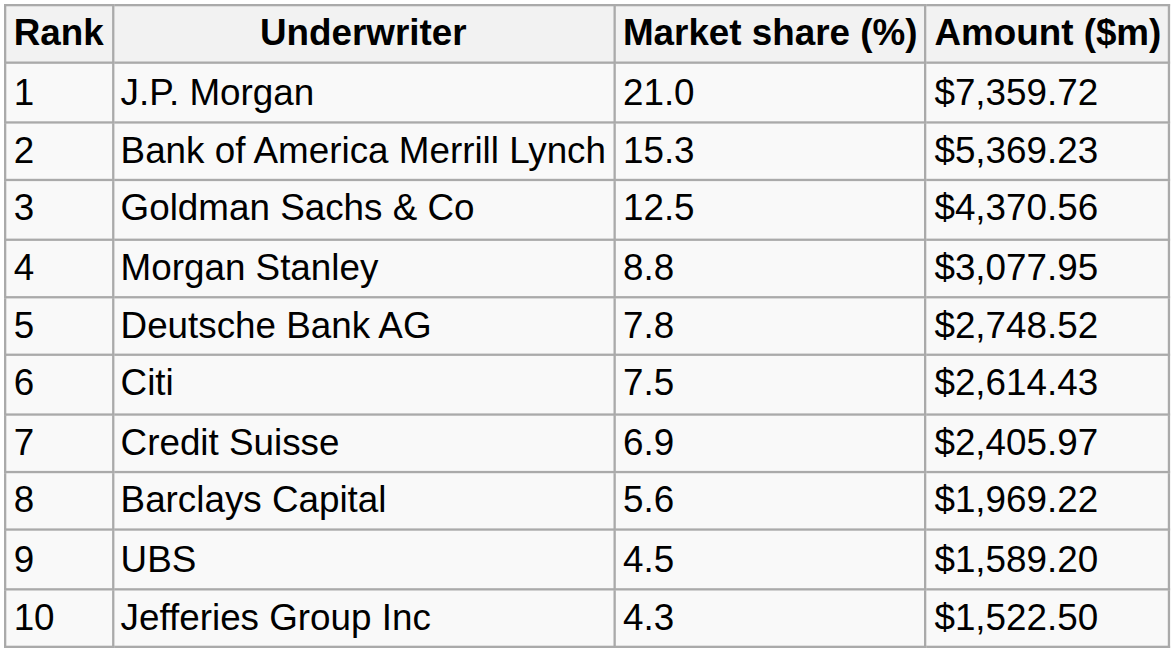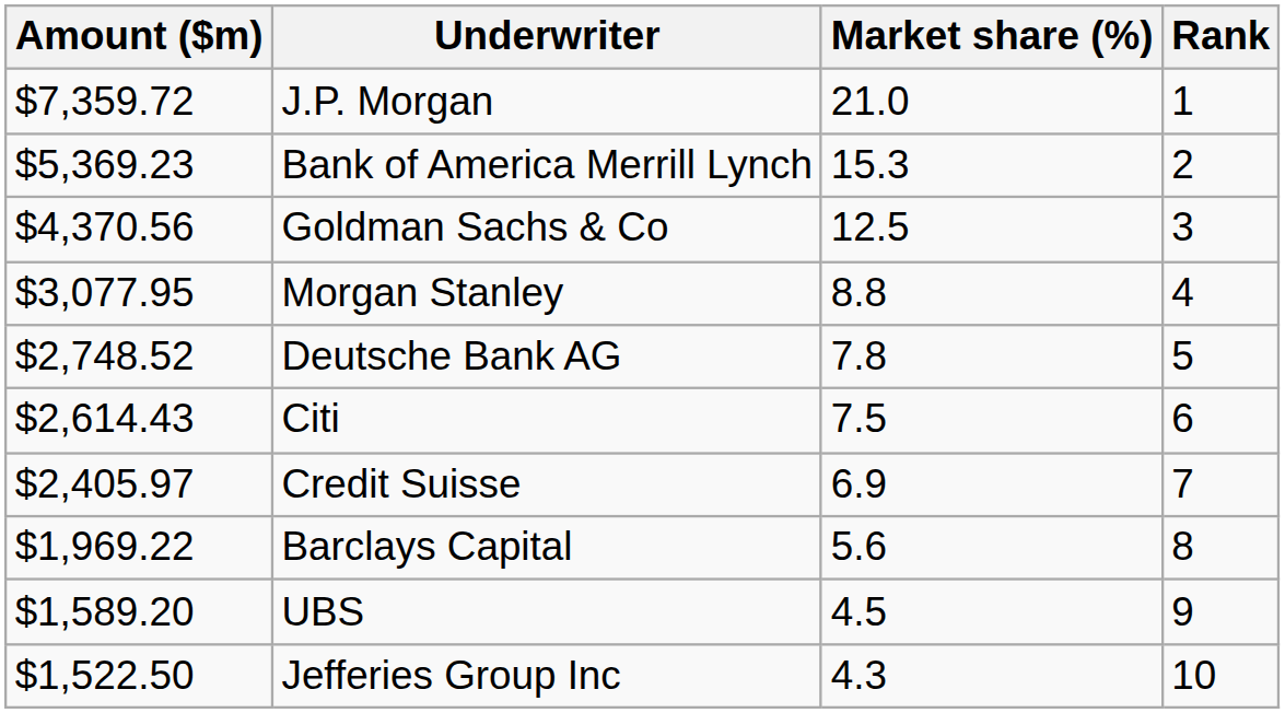columns swapped: Rank <-> Amount ($m)
